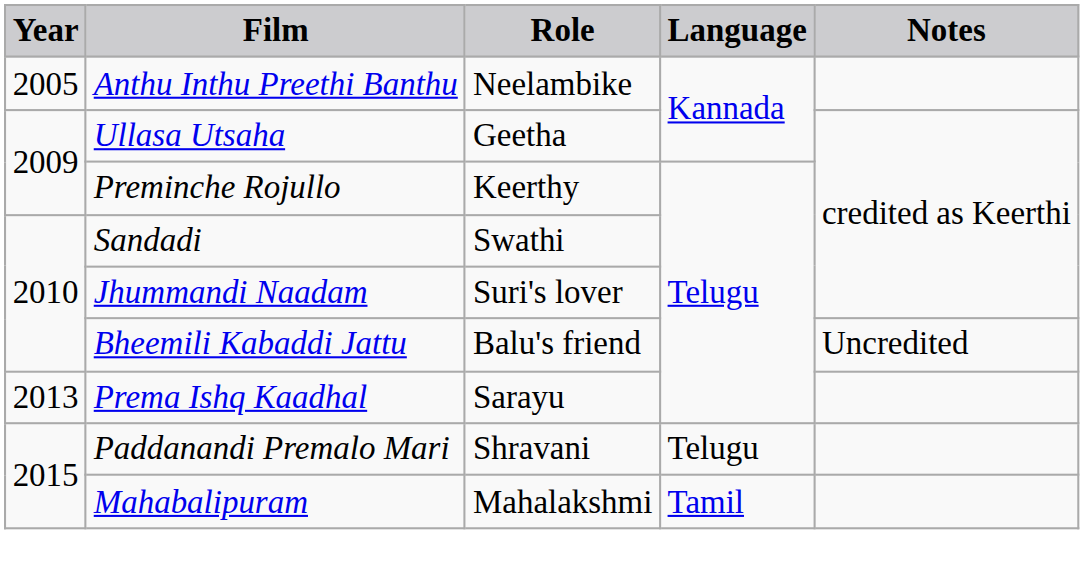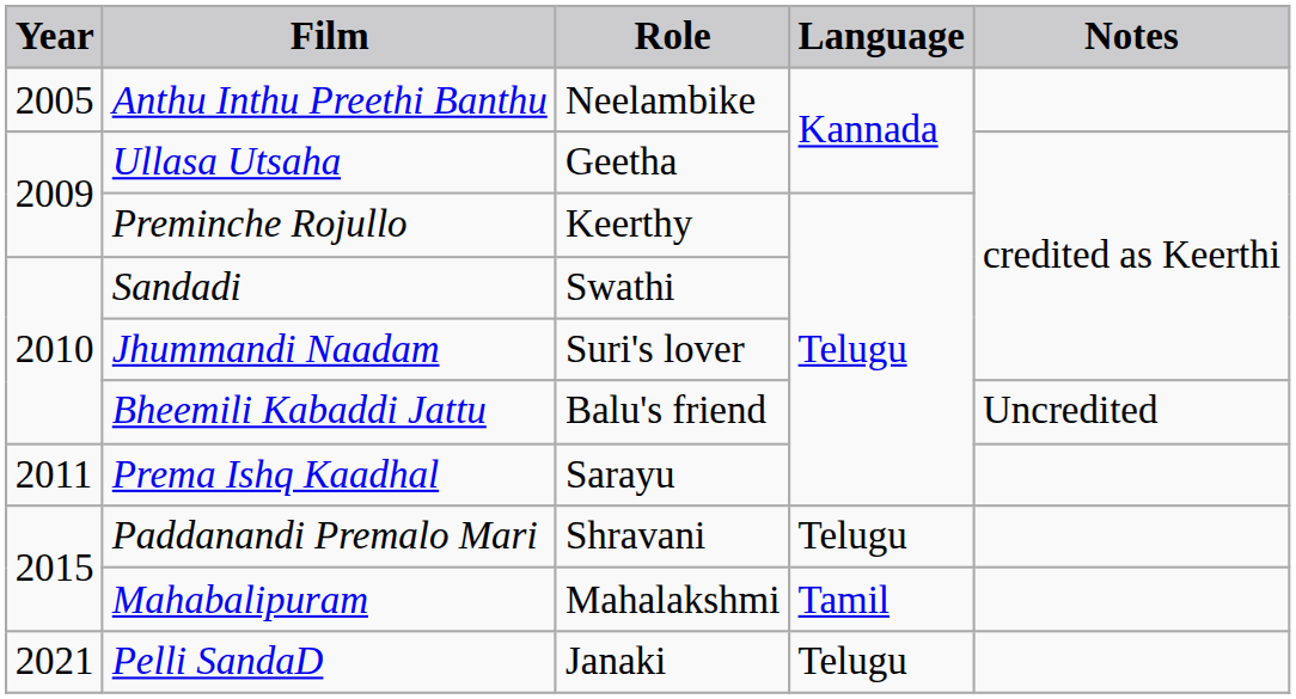Prema Ishq Kaadhal | Year: 2013 -> 2011
+ row: 2021 | Pelli SandaD | Janaki | Telugu
